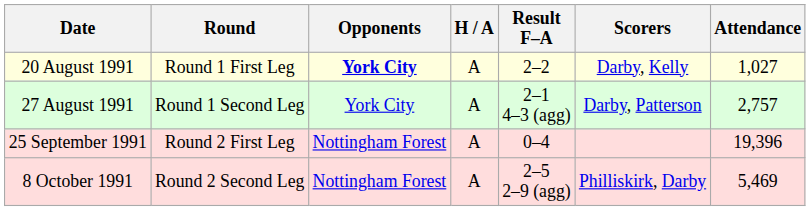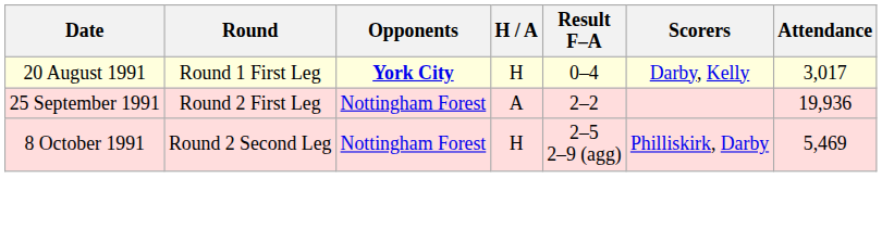20 August 1991 | H / A: A -> H
20 August 1991 | Result F–A: 2–2 -> 0–4
20 August 1991 | Attendance: 1,027 -> 3,017
- row: 27 August 1991 | Round 1 Second Leg | York City | A | 2–1 4–3 (agg) | Darby, Patterson | 2,757
25 September 1991 | Result F–A: 0–4 -> 2–2
25 September 1991 | Attendance: 19,396 -> 19,936
8 October 1991 | H / A: A -> H
